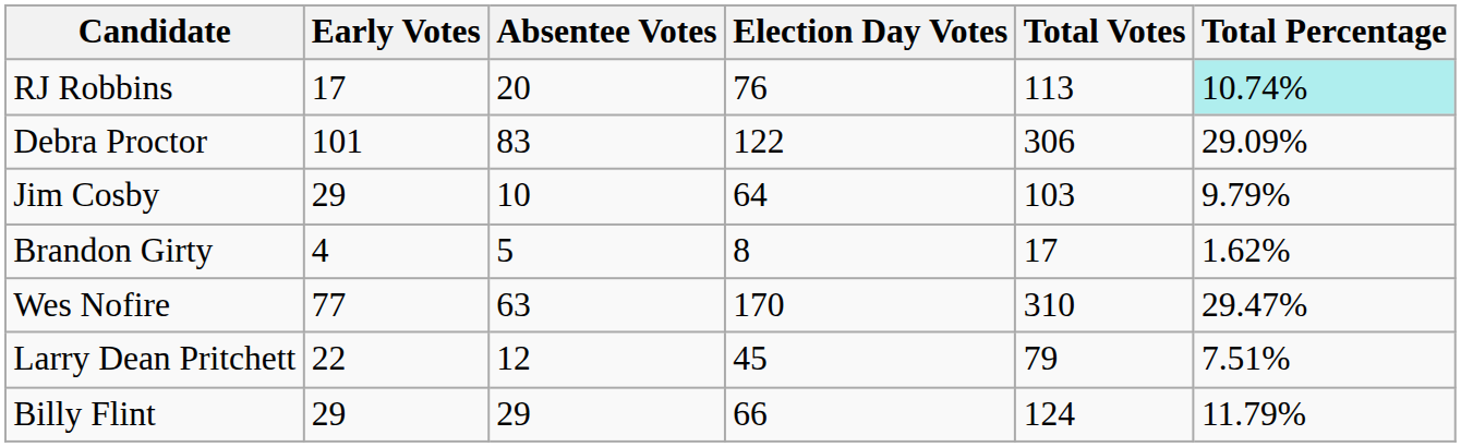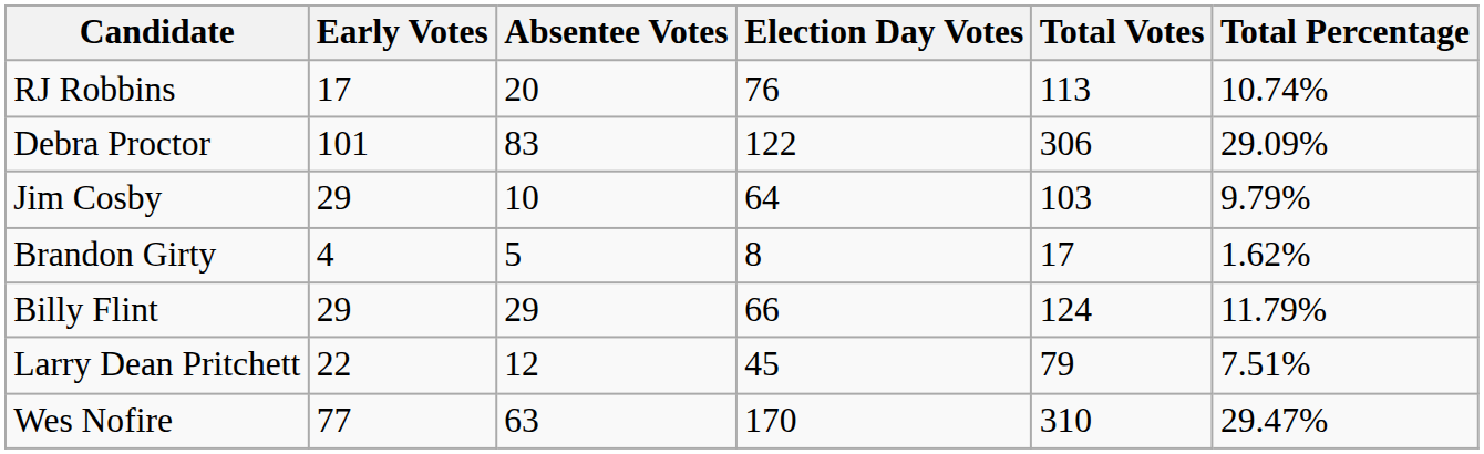RJ Robbins | Total Percentage: paleturquoise background -> no background
rows swapped: Billy Flint <-> Wes Nofire
